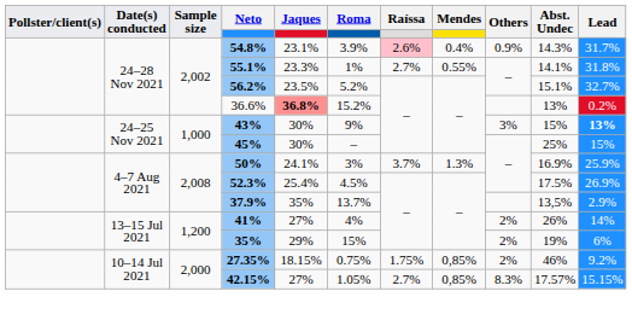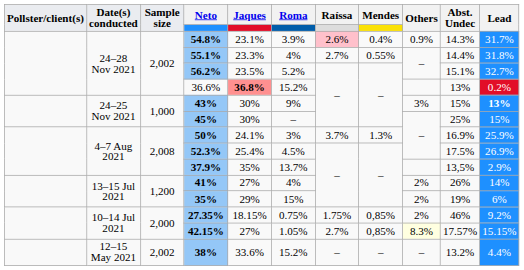55.1% | Roma: 1% -> 4%
55.1% | Abst. Undec: 14.1% -> 14.4%
42.15% | Others: no background -> lightyellow background
+ row: 12–15 May 2021 | 2,002 | 38% | 33.6% | 15.2% | – | – | – | 13.2% | 4.4%
